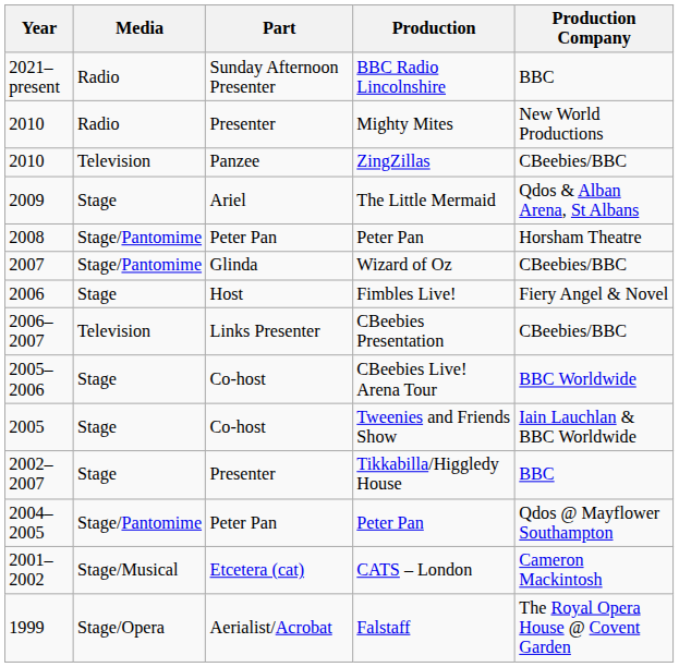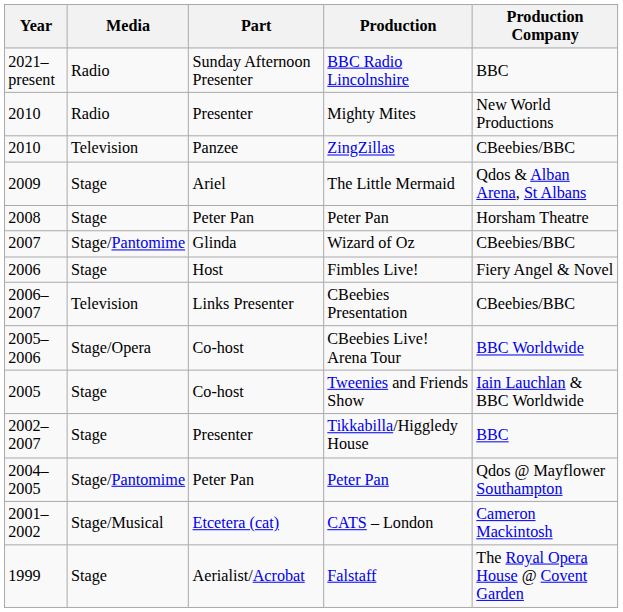2008 / Peter Pan | Media: Stage/Pantomime -> Stage
CBeebies Live! Arena Tour | Media: Stage -> Stage/Opera
Falstaff | Media: Stage/Opera -> Stage
